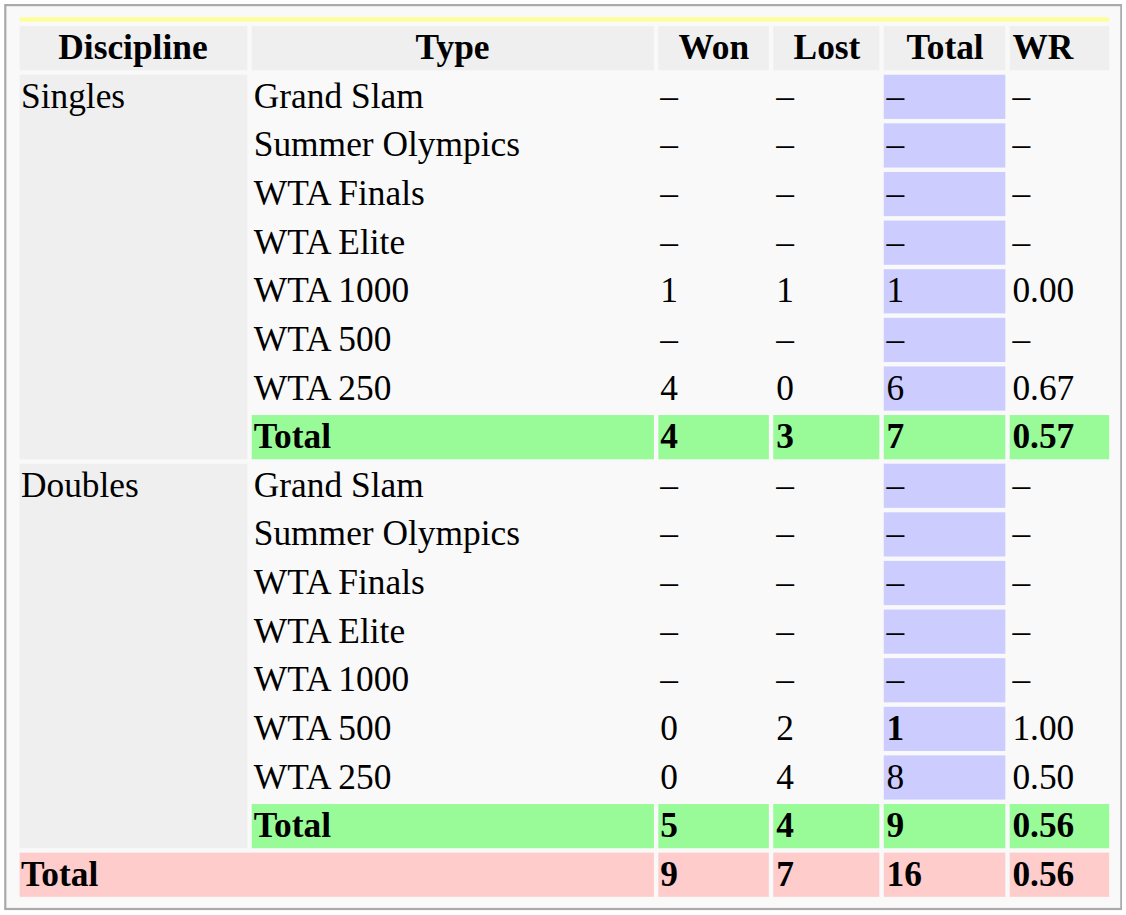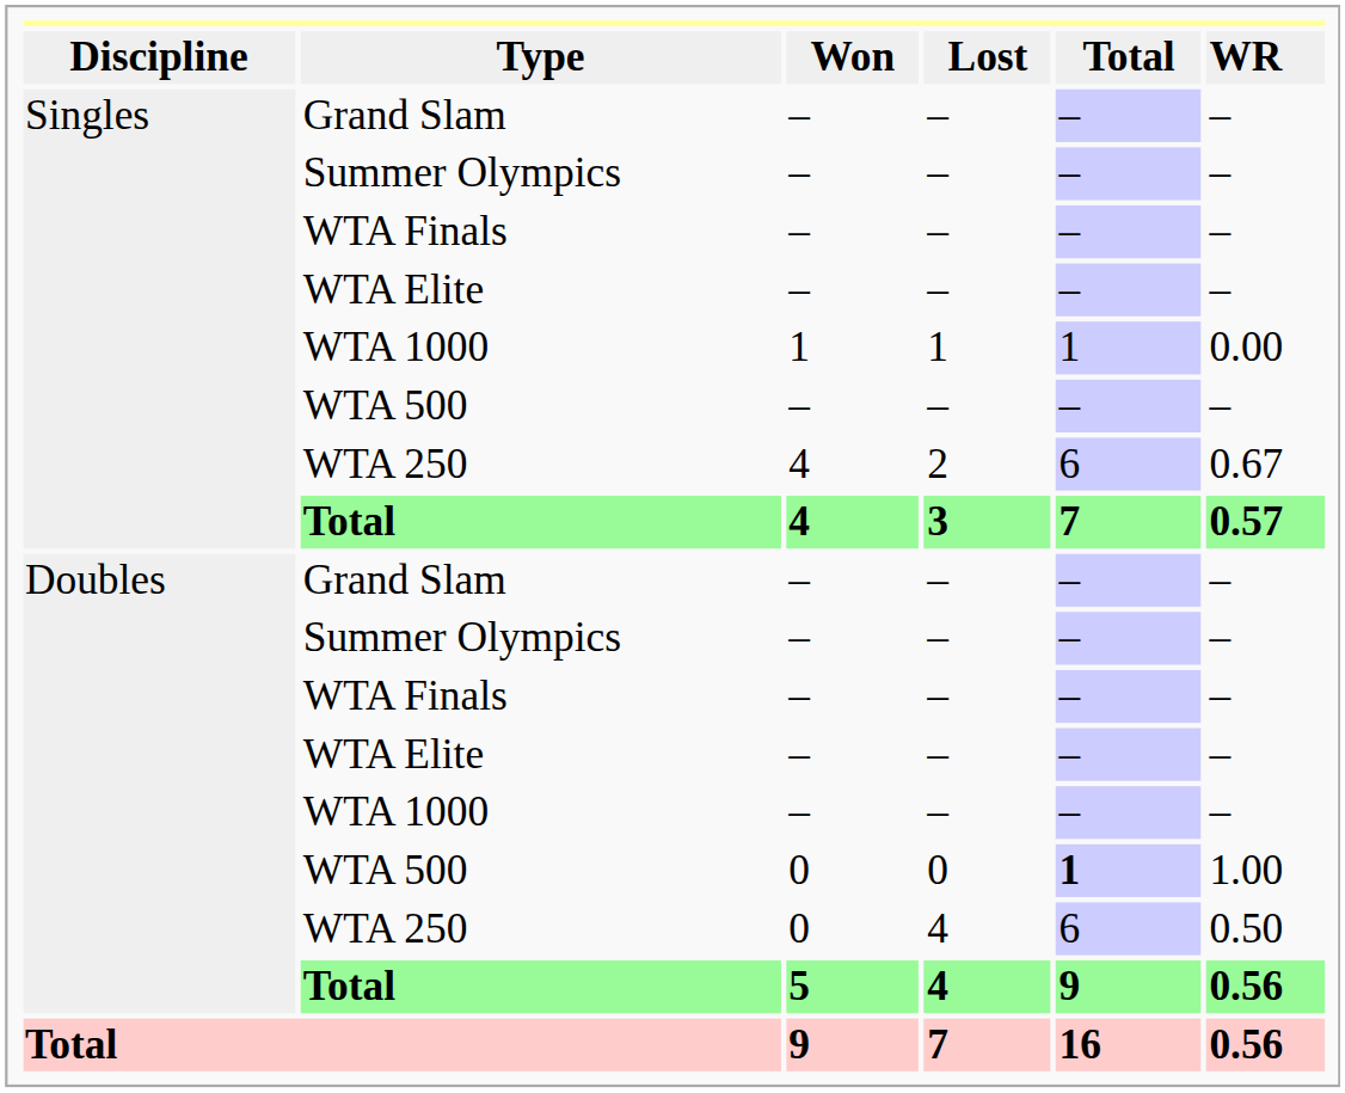Singles / WTA 250 | column 4: 0 -> 2
Doubles / WTA 500 | column 4: 2 -> 0
Doubles / WTA 250 | column 5: 8 -> 6
